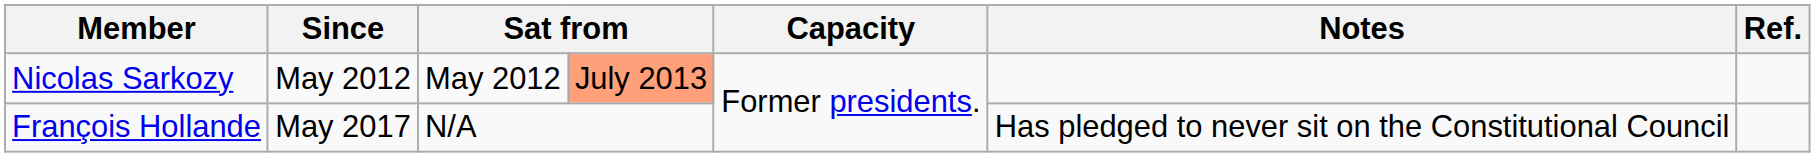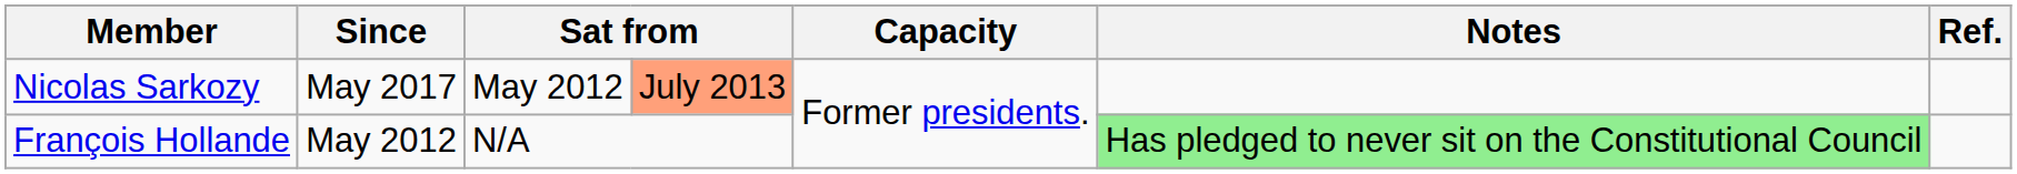Nicolas Sarkozy | Since: May 2012 -> May 2017
François Hollande | Since: May 2017 -> May 2012
François Hollande | Notes: no background -> lightgreen background
